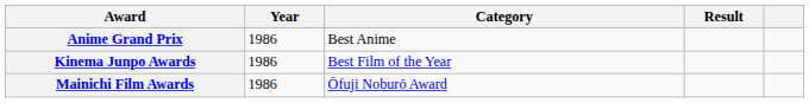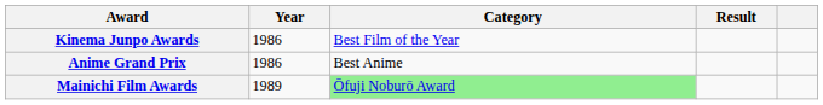rows swapped: Anime Grand Prix <-> Kinema Junpo Awards
Mainichi Film Awards | Year: 1986 -> 1989
Mainichi Film Awards | Category: no background -> lightgreen background
